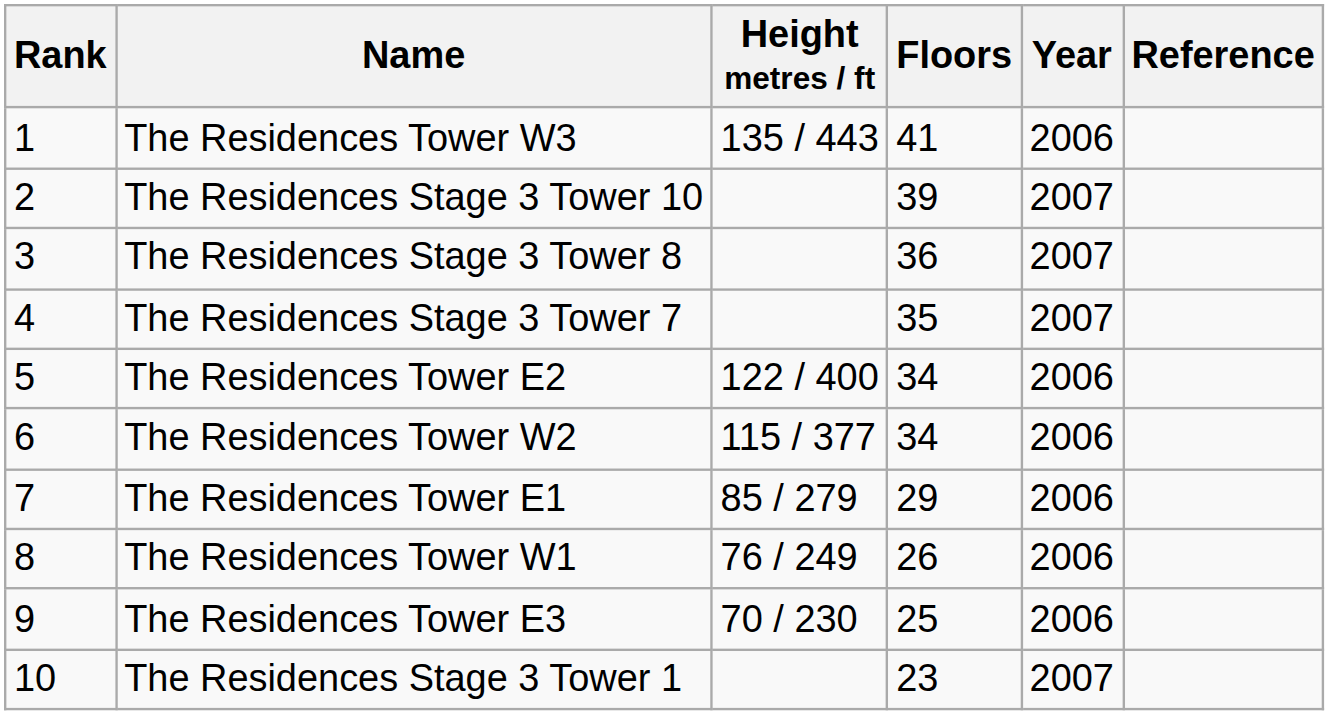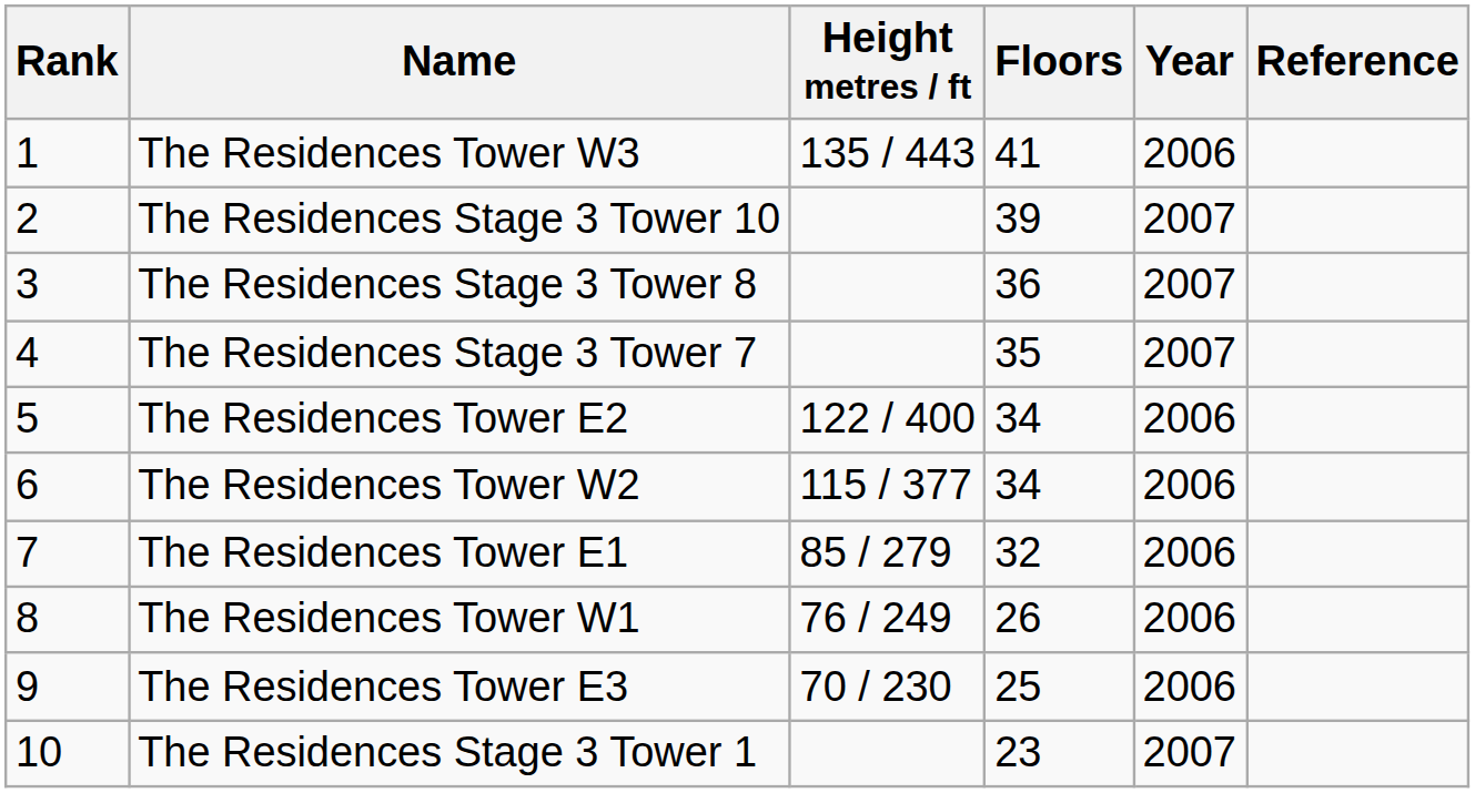The Residences Tower E1 | Floors: 29 -> 32
